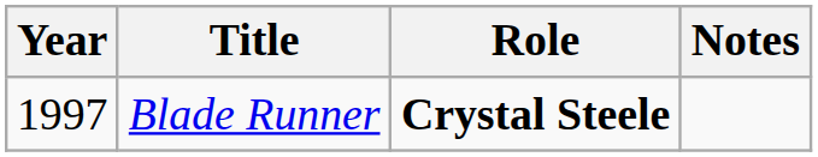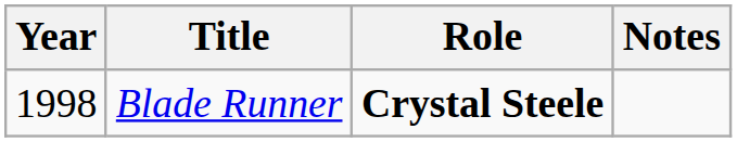Blade Runner | Year: 1997 -> 1998
